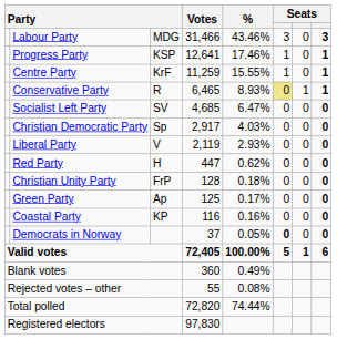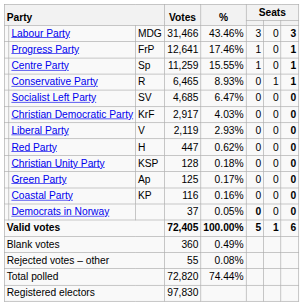Progress Party | column 3: KSP -> FrP
Centre Party | column 3: KrF -> Sp
Conservative Party | column 6: khaki background -> no background
Christian Democratic Party | column 3: Sp -> KrF
Christian Unity Party | column 3: FrP -> KSP
